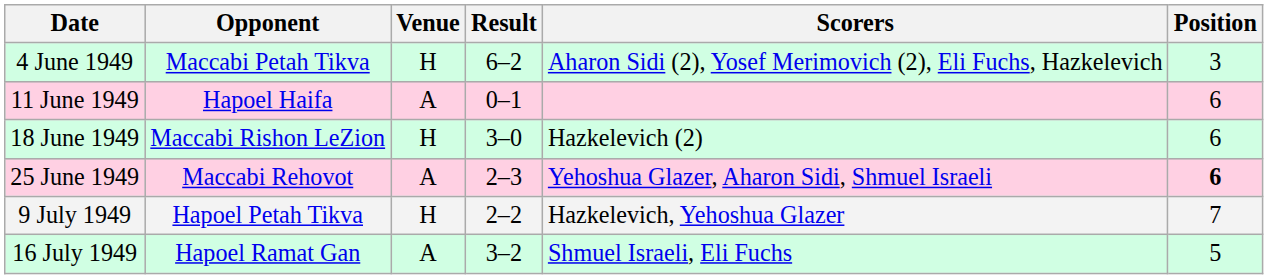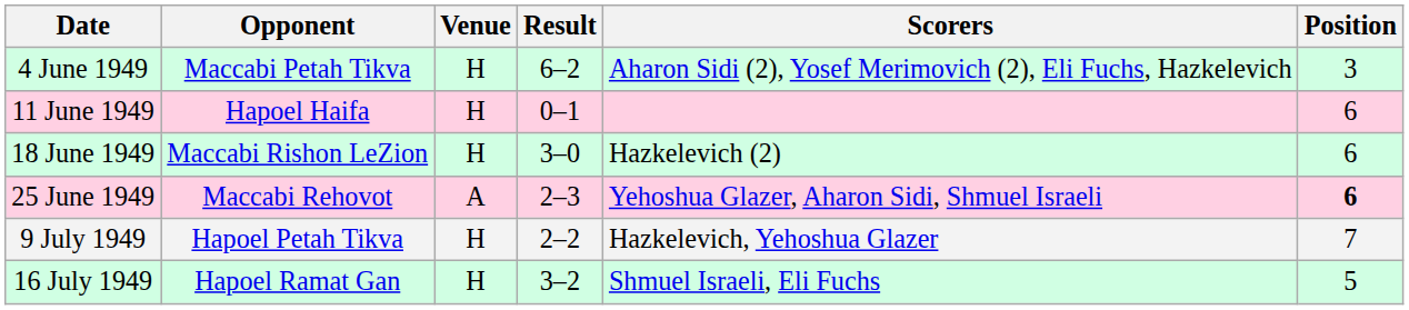11 June 1949 | Venue: A -> H
16 July 1949 | Venue: A -> H
